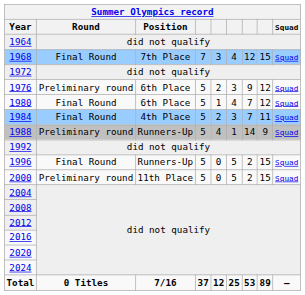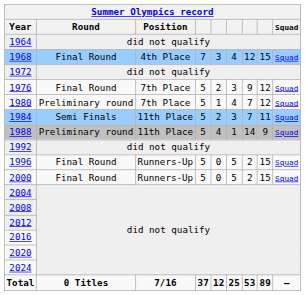1968 | Position: 7th Place -> 4th Place
1976 | Round: Preliminary round -> Final Round
1976 | Position: 6th Place -> 7th Place
1980 | Round: Final Round -> Preliminary round
1980 | Position: 6th Place -> 7th Place
1984 | Round: Final Round -> Semi Finals
1984 | Position: 4th Place -> 11th Place
1988 | Position: Runners-Up -> 11th Place
2000 | Round: Preliminary round -> Final Round
2000 | Position: 11th Place -> Runners-Up
